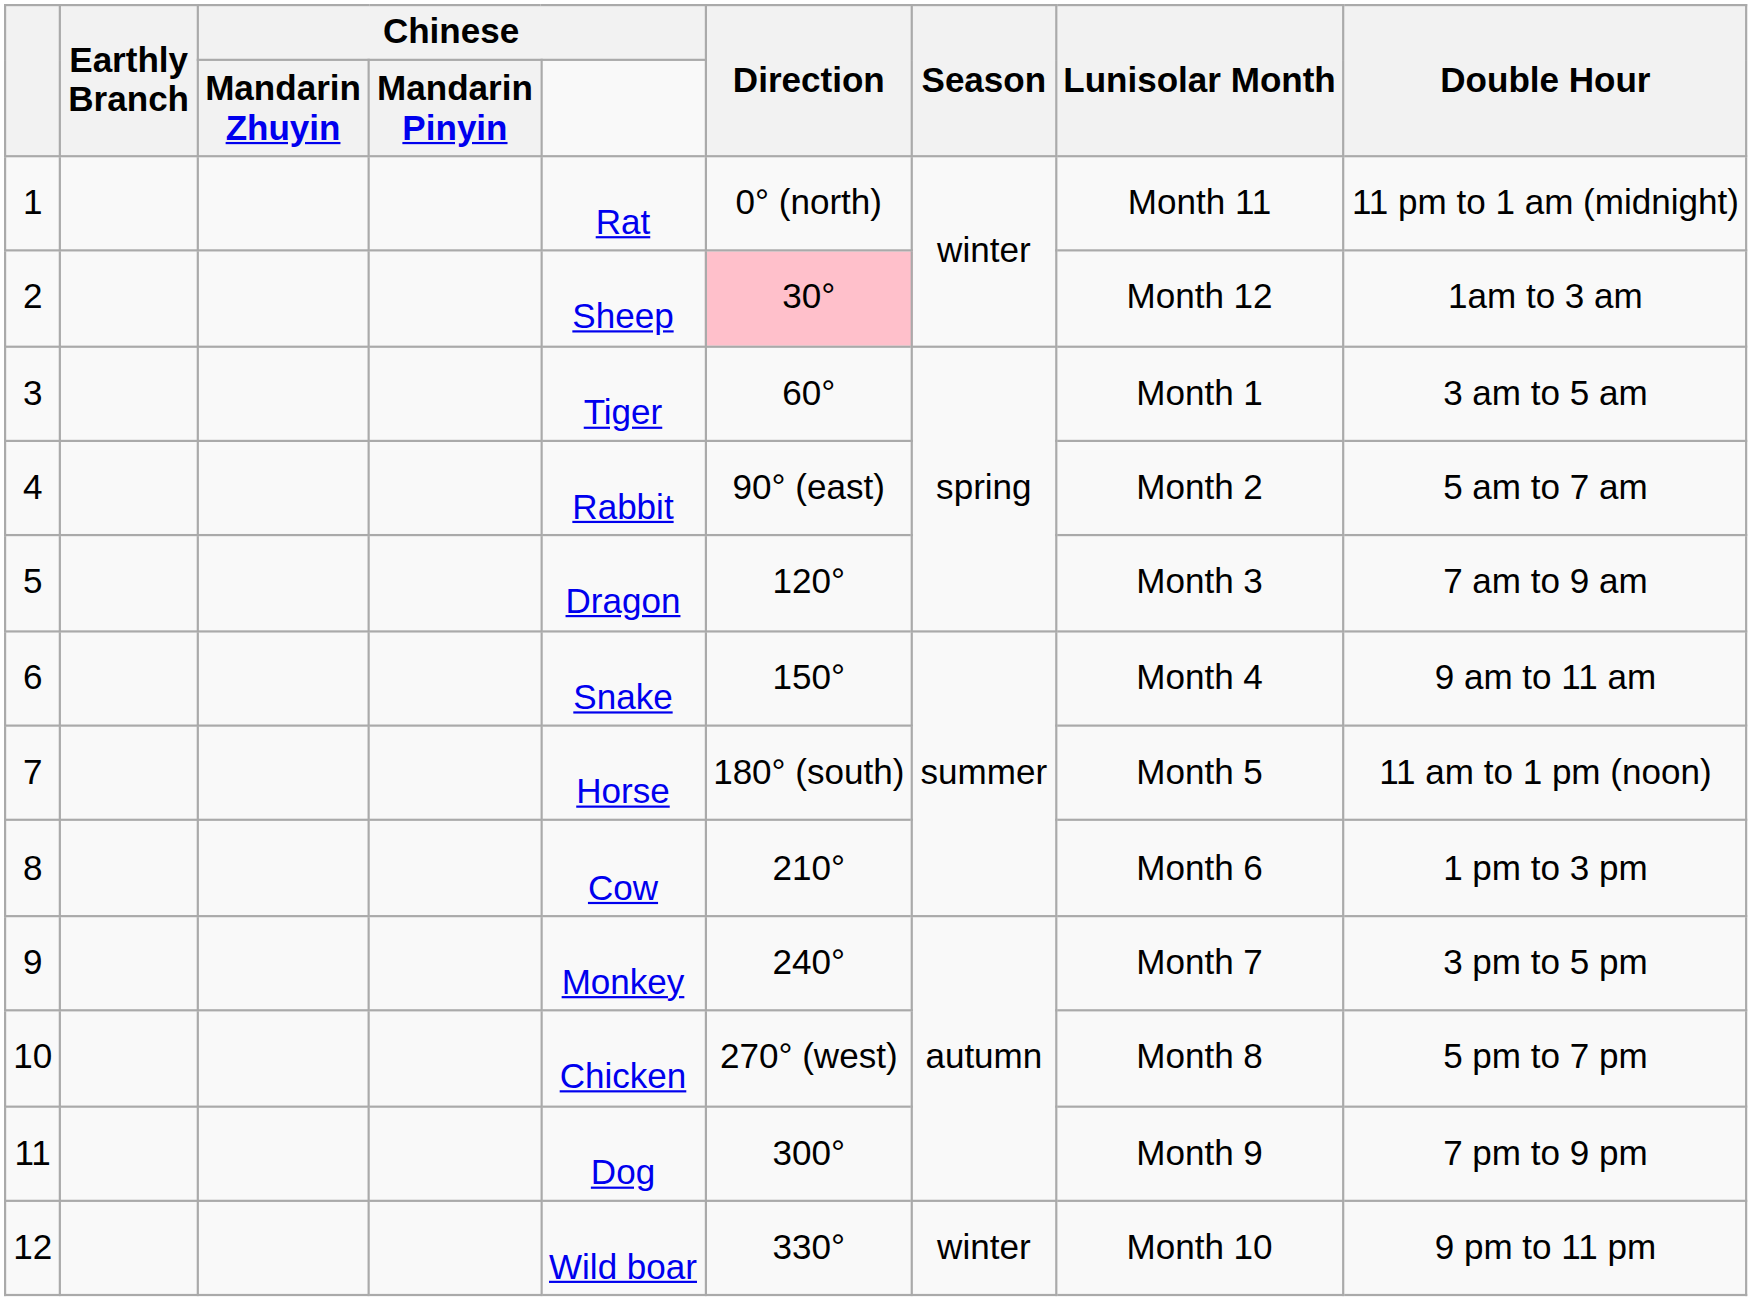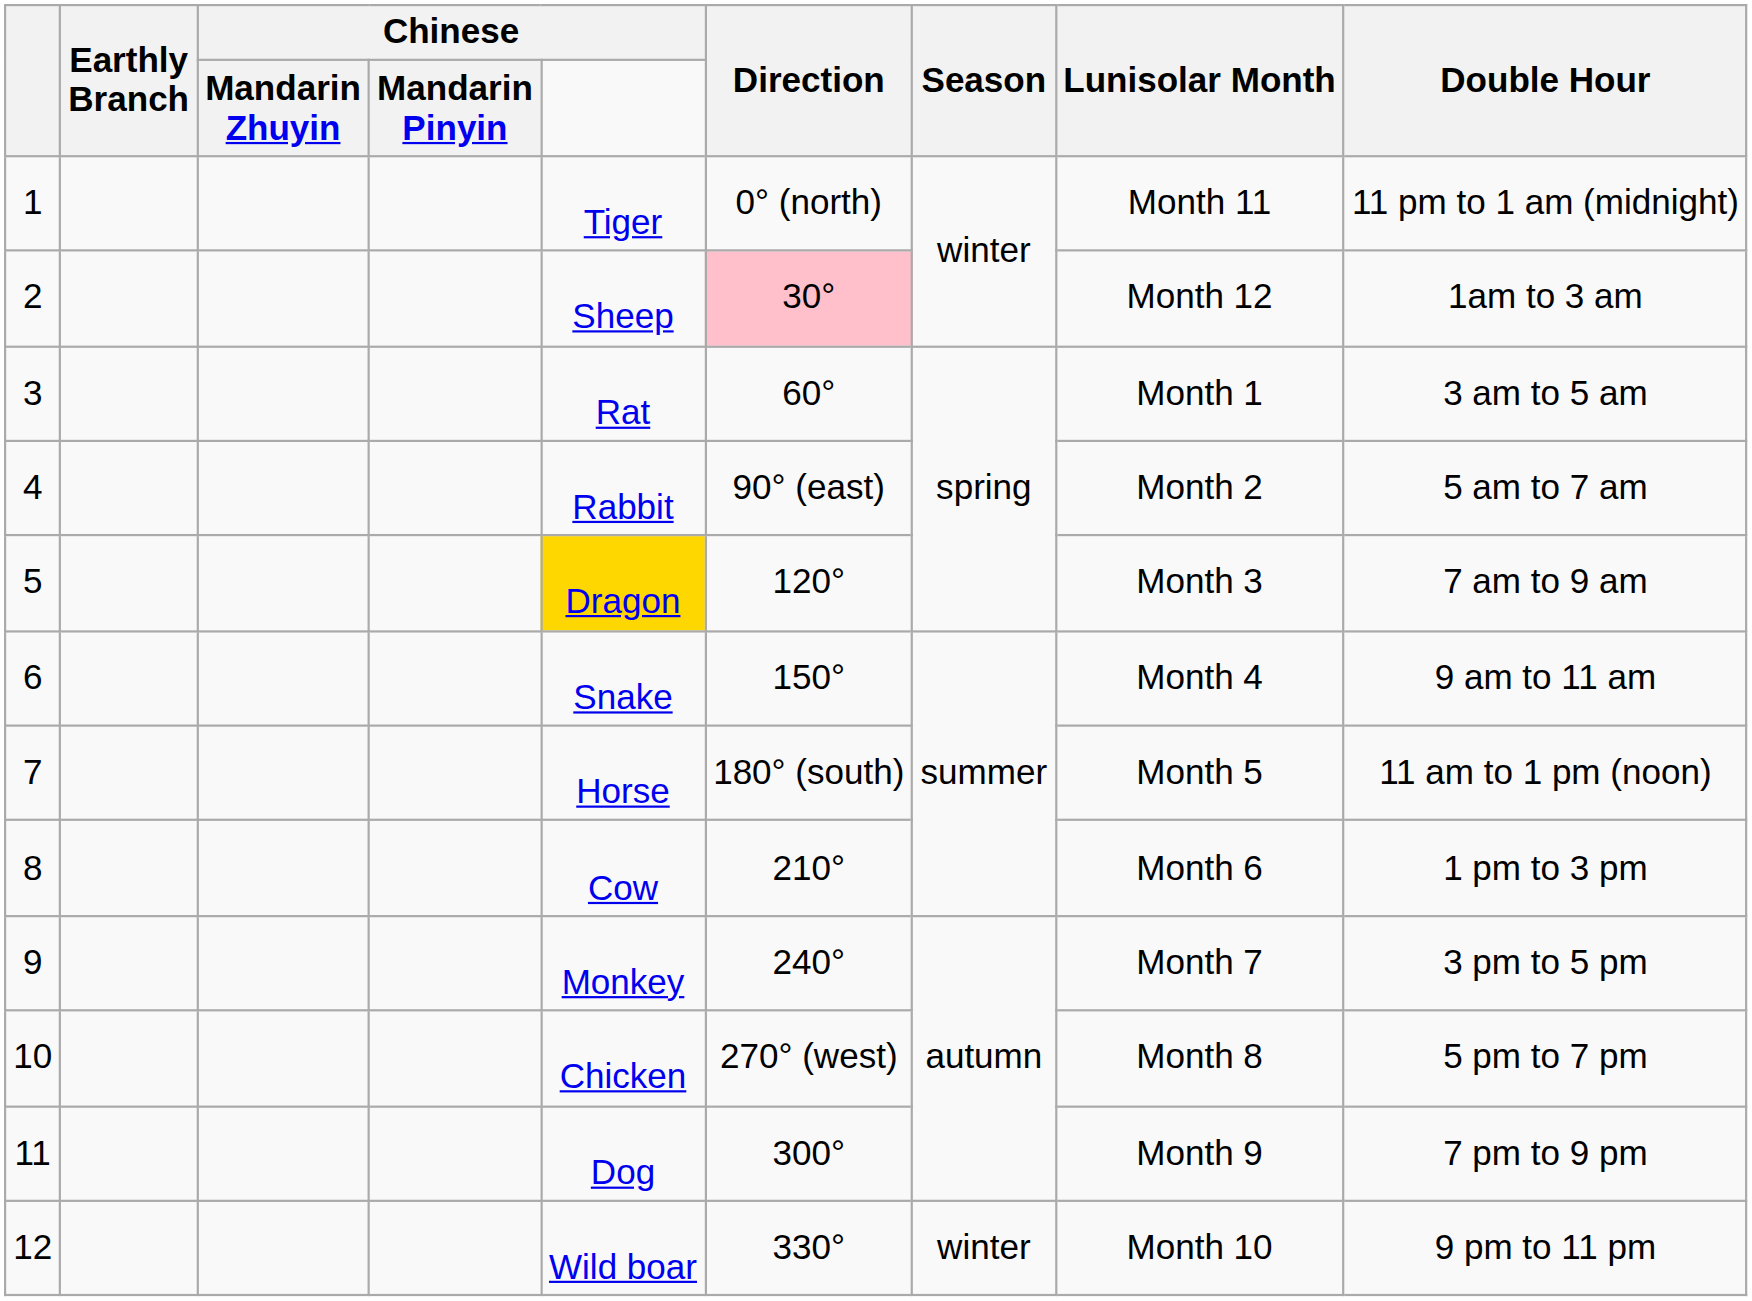1 | Chinese: Rat -> Tiger
3 | Chinese: Tiger -> Rat
5 | Chinese: no background -> gold background
